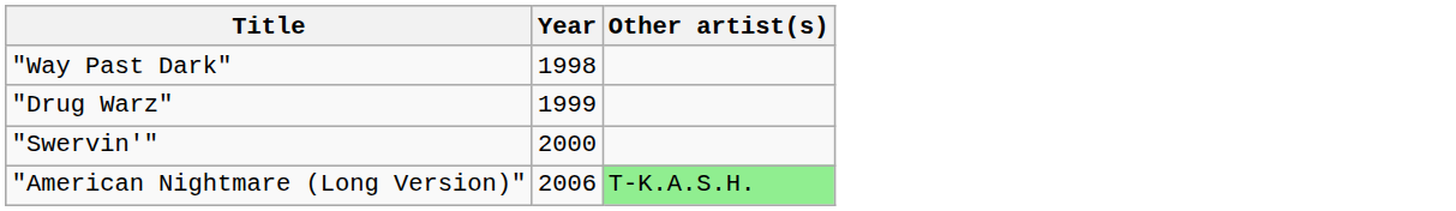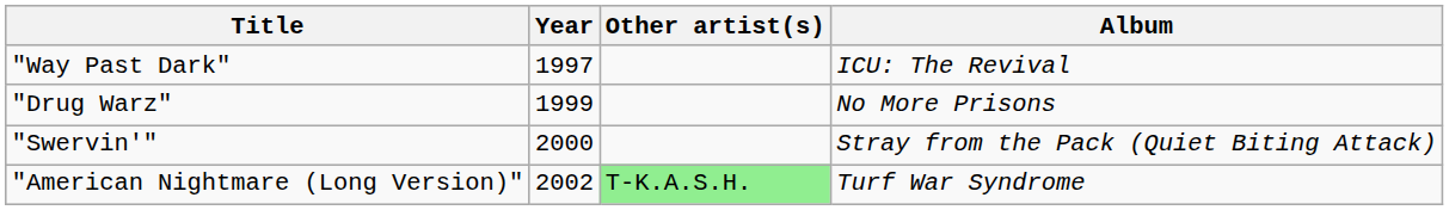+ column: Album | ICU: The Revival | No More Prisons | Stray from the Pack (Quiet Biting Attack) | Turf War Syndrome
"Way Past Dark" | Year: 1998 -> 1997
"American Nightmare (Long Version)" | Year: 2006 -> 2002
